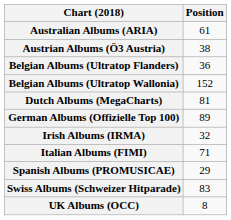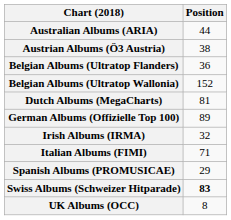Australian Albums (ARIA) | Position: 61 -> 44
Swiss Albums (Schweizer Hitparade) | Position: normal -> bold
